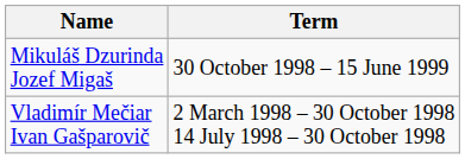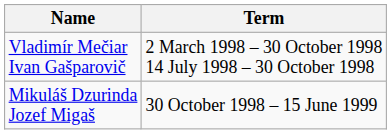rows swapped: Vladimír Mečiar Ivan Gašparovič <-> Mikuláš Dzurinda Jozef Migaš
